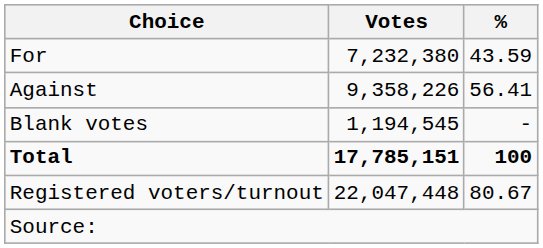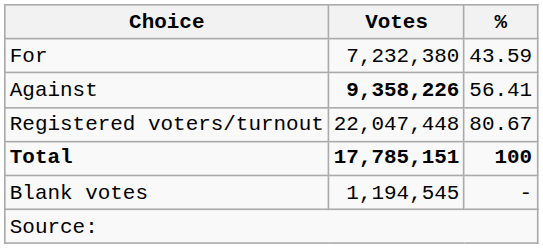Against | Votes: normal -> bold
rows swapped: Blank votes <-> Registered voters/turnout
